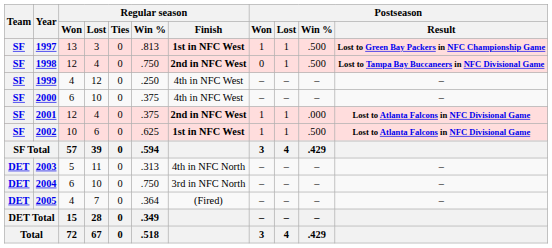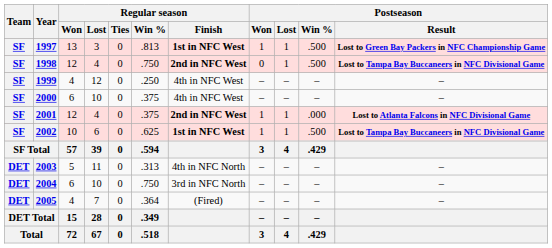2002 | Postseason / Result: Lost to Atlanta Falcons in NFC Divisional Game -> Lost to Tampa Bay Buccaneers in NFC Divisional Game
